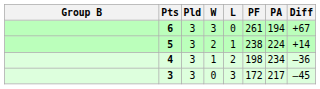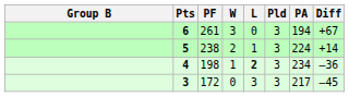columns swapped: Pld <-> PF
4 | L: normal -> bold
